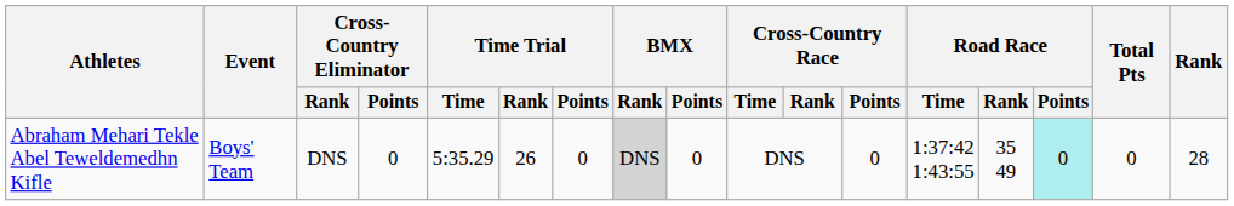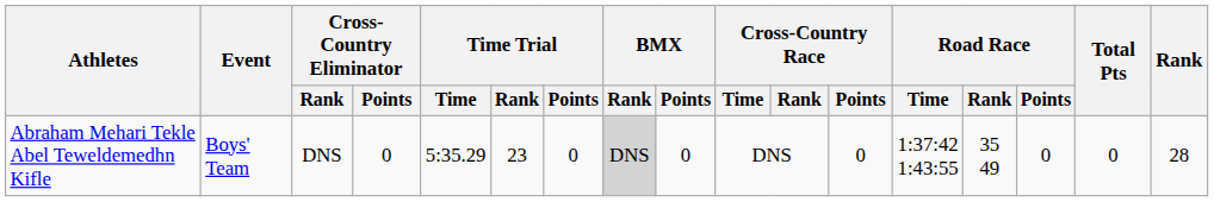Abraham Mehari Tekle Abel Teweldemedhn Kifle | Time Trial / Rank: 26 -> 23
Abraham Mehari Tekle Abel Teweldemedhn Kifle | Road Race / Points: paleturquoise background -> no background
